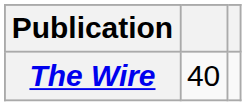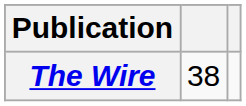The Wire | column 2: 40 -> 38
